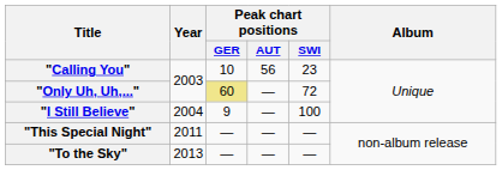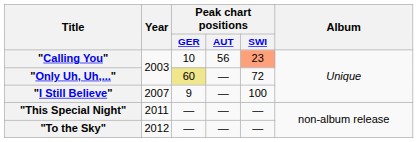"Calling You" | Peak chart positions / SWI: no background -> lightsalmon background
"I Still Believe" | Year: 2004 -> 2007
"To the Sky" | Year: 2013 -> 2012
